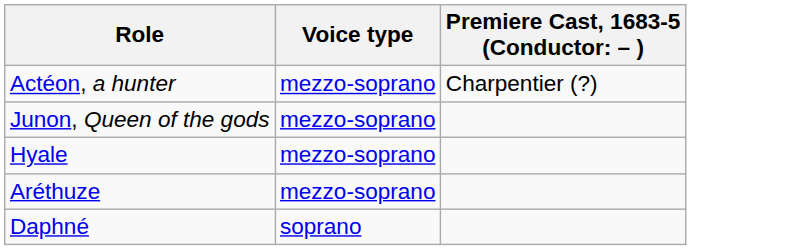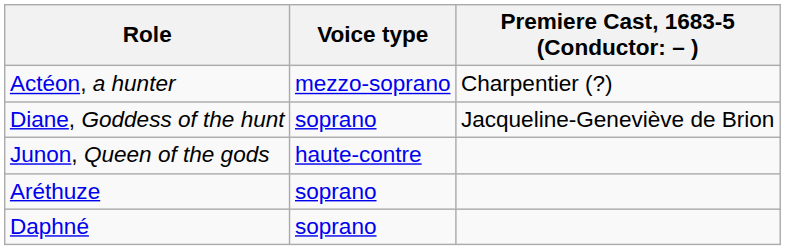+ row: Diane, Goddess of the hunt | soprano | Jacqueline-Geneviève de Brion
Junon, Queen of the gods | Voice type: mezzo-soprano -> haute-contre
- row: Hyale | mezzo-soprano
Aréthuze | Voice type: mezzo-soprano -> soprano
